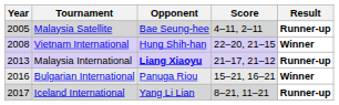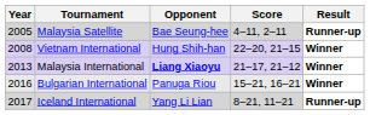Malaysia International | Result: Runner-up -> Winner
